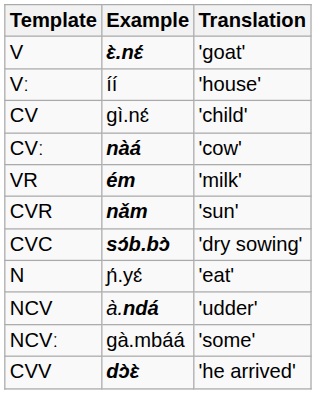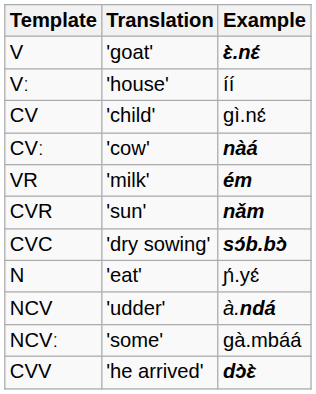columns swapped: Example <-> Translation
